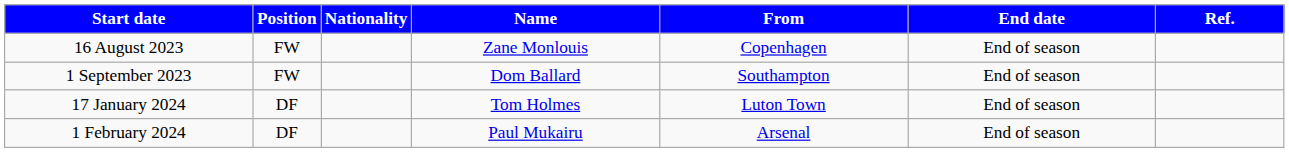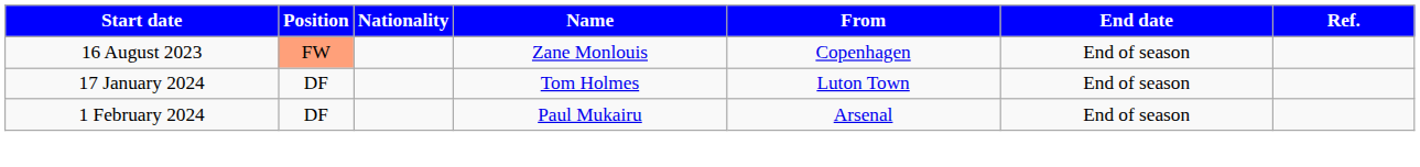16 August 2023 | Position: no background -> lightsalmon background
- row: 1 September 2023 | FW | Dom Ballard | Southampton | End of season
